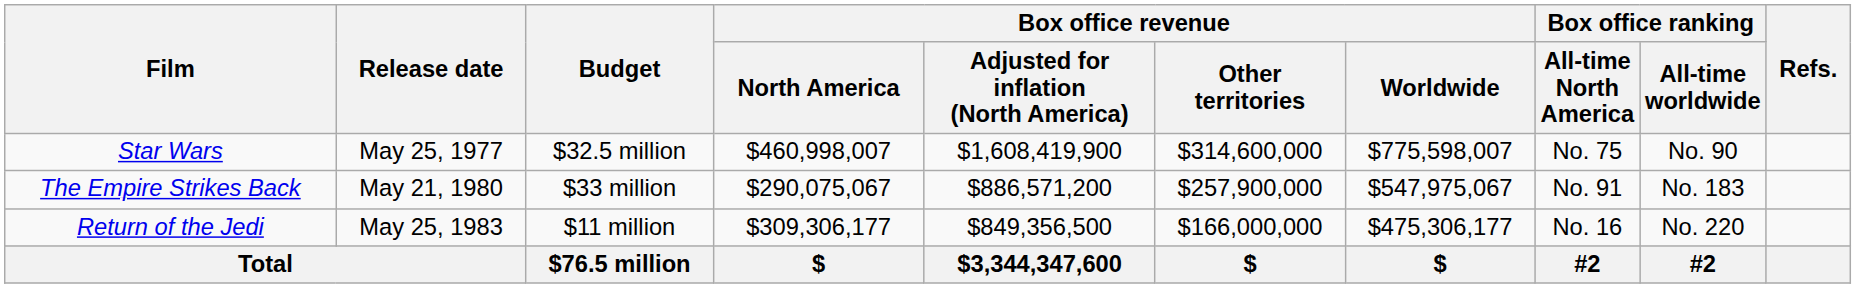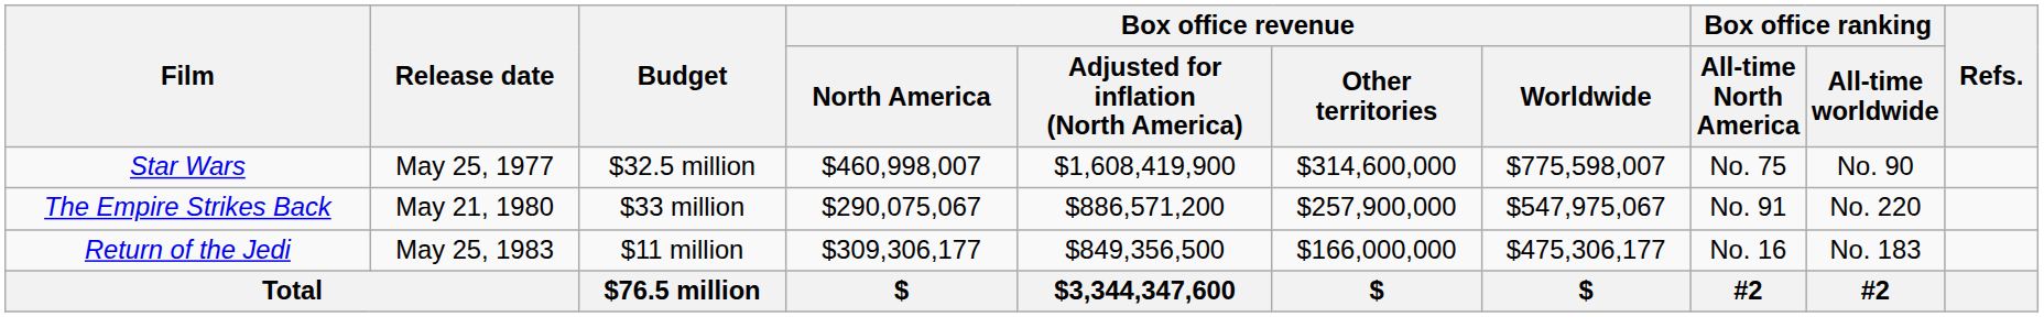The Empire Strikes Back | Box office ranking / All-time worldwide: No. 183 -> No. 220
Return of the Jedi | Box office ranking / All-time worldwide: No. 220 -> No. 183
